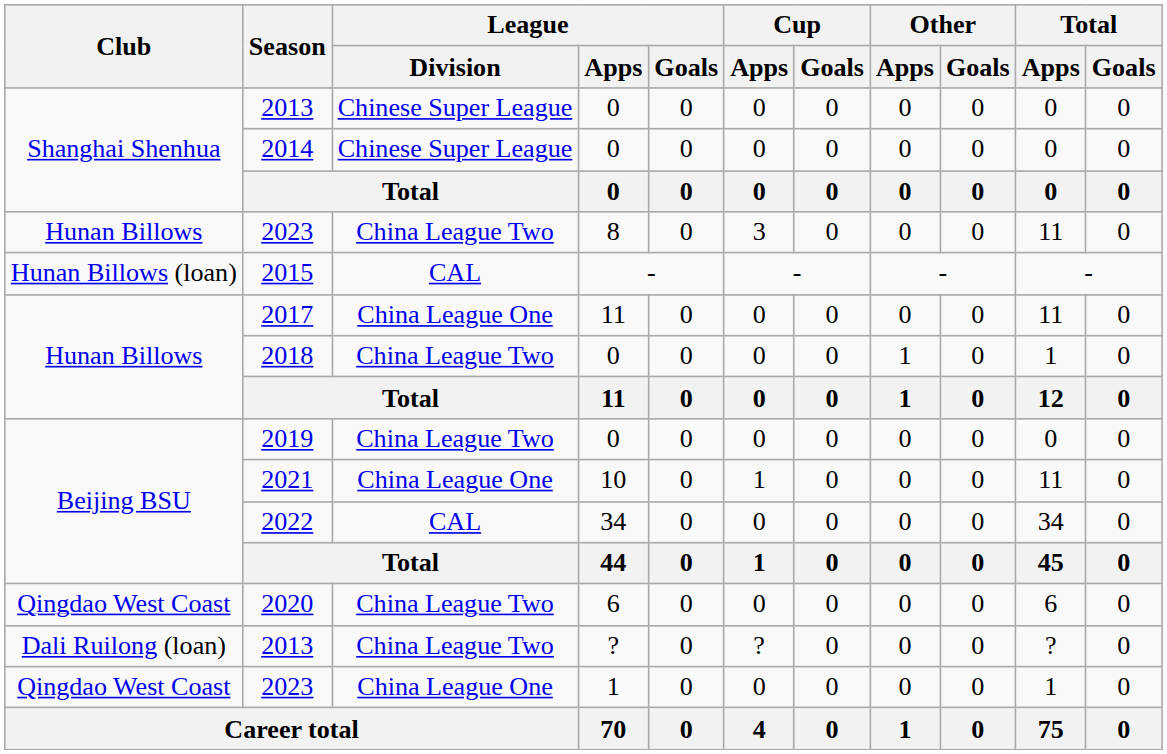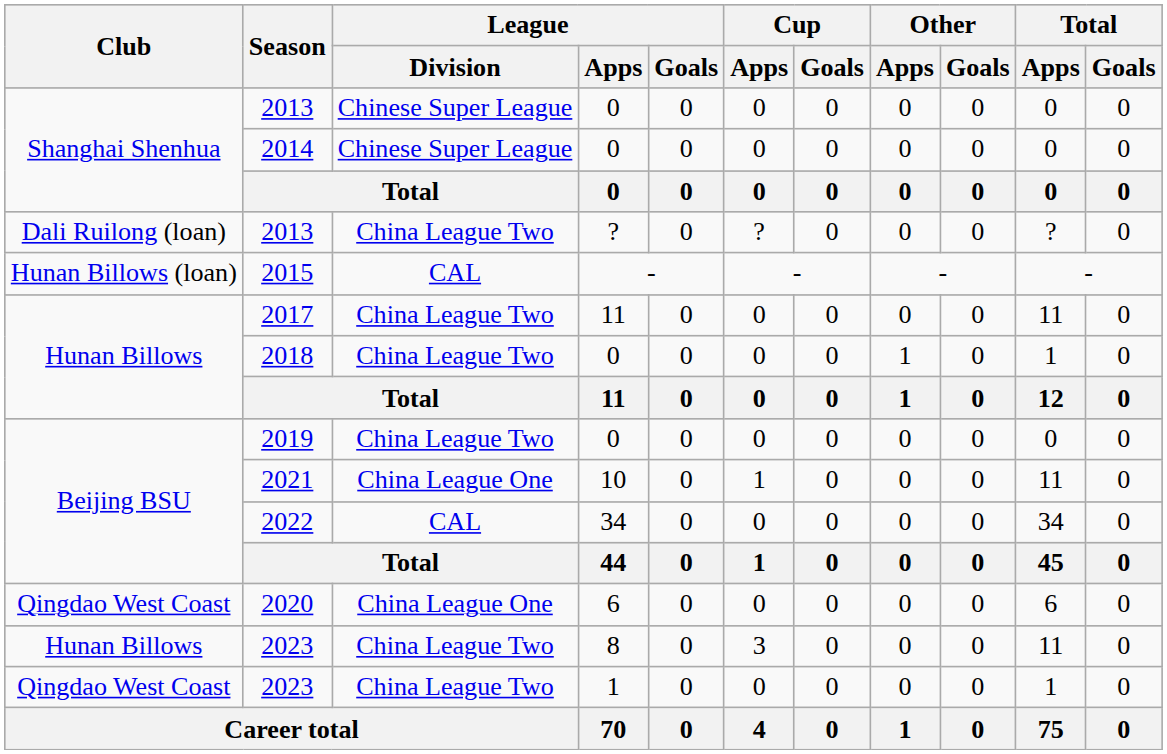rows swapped: 2013 / ? <-> 2023 / 8
2017 | League / Division: China League One -> China League Two
2020 | League / Division: China League Two -> China League One
2023 / 1 | League / Division: China League One -> China League Two
